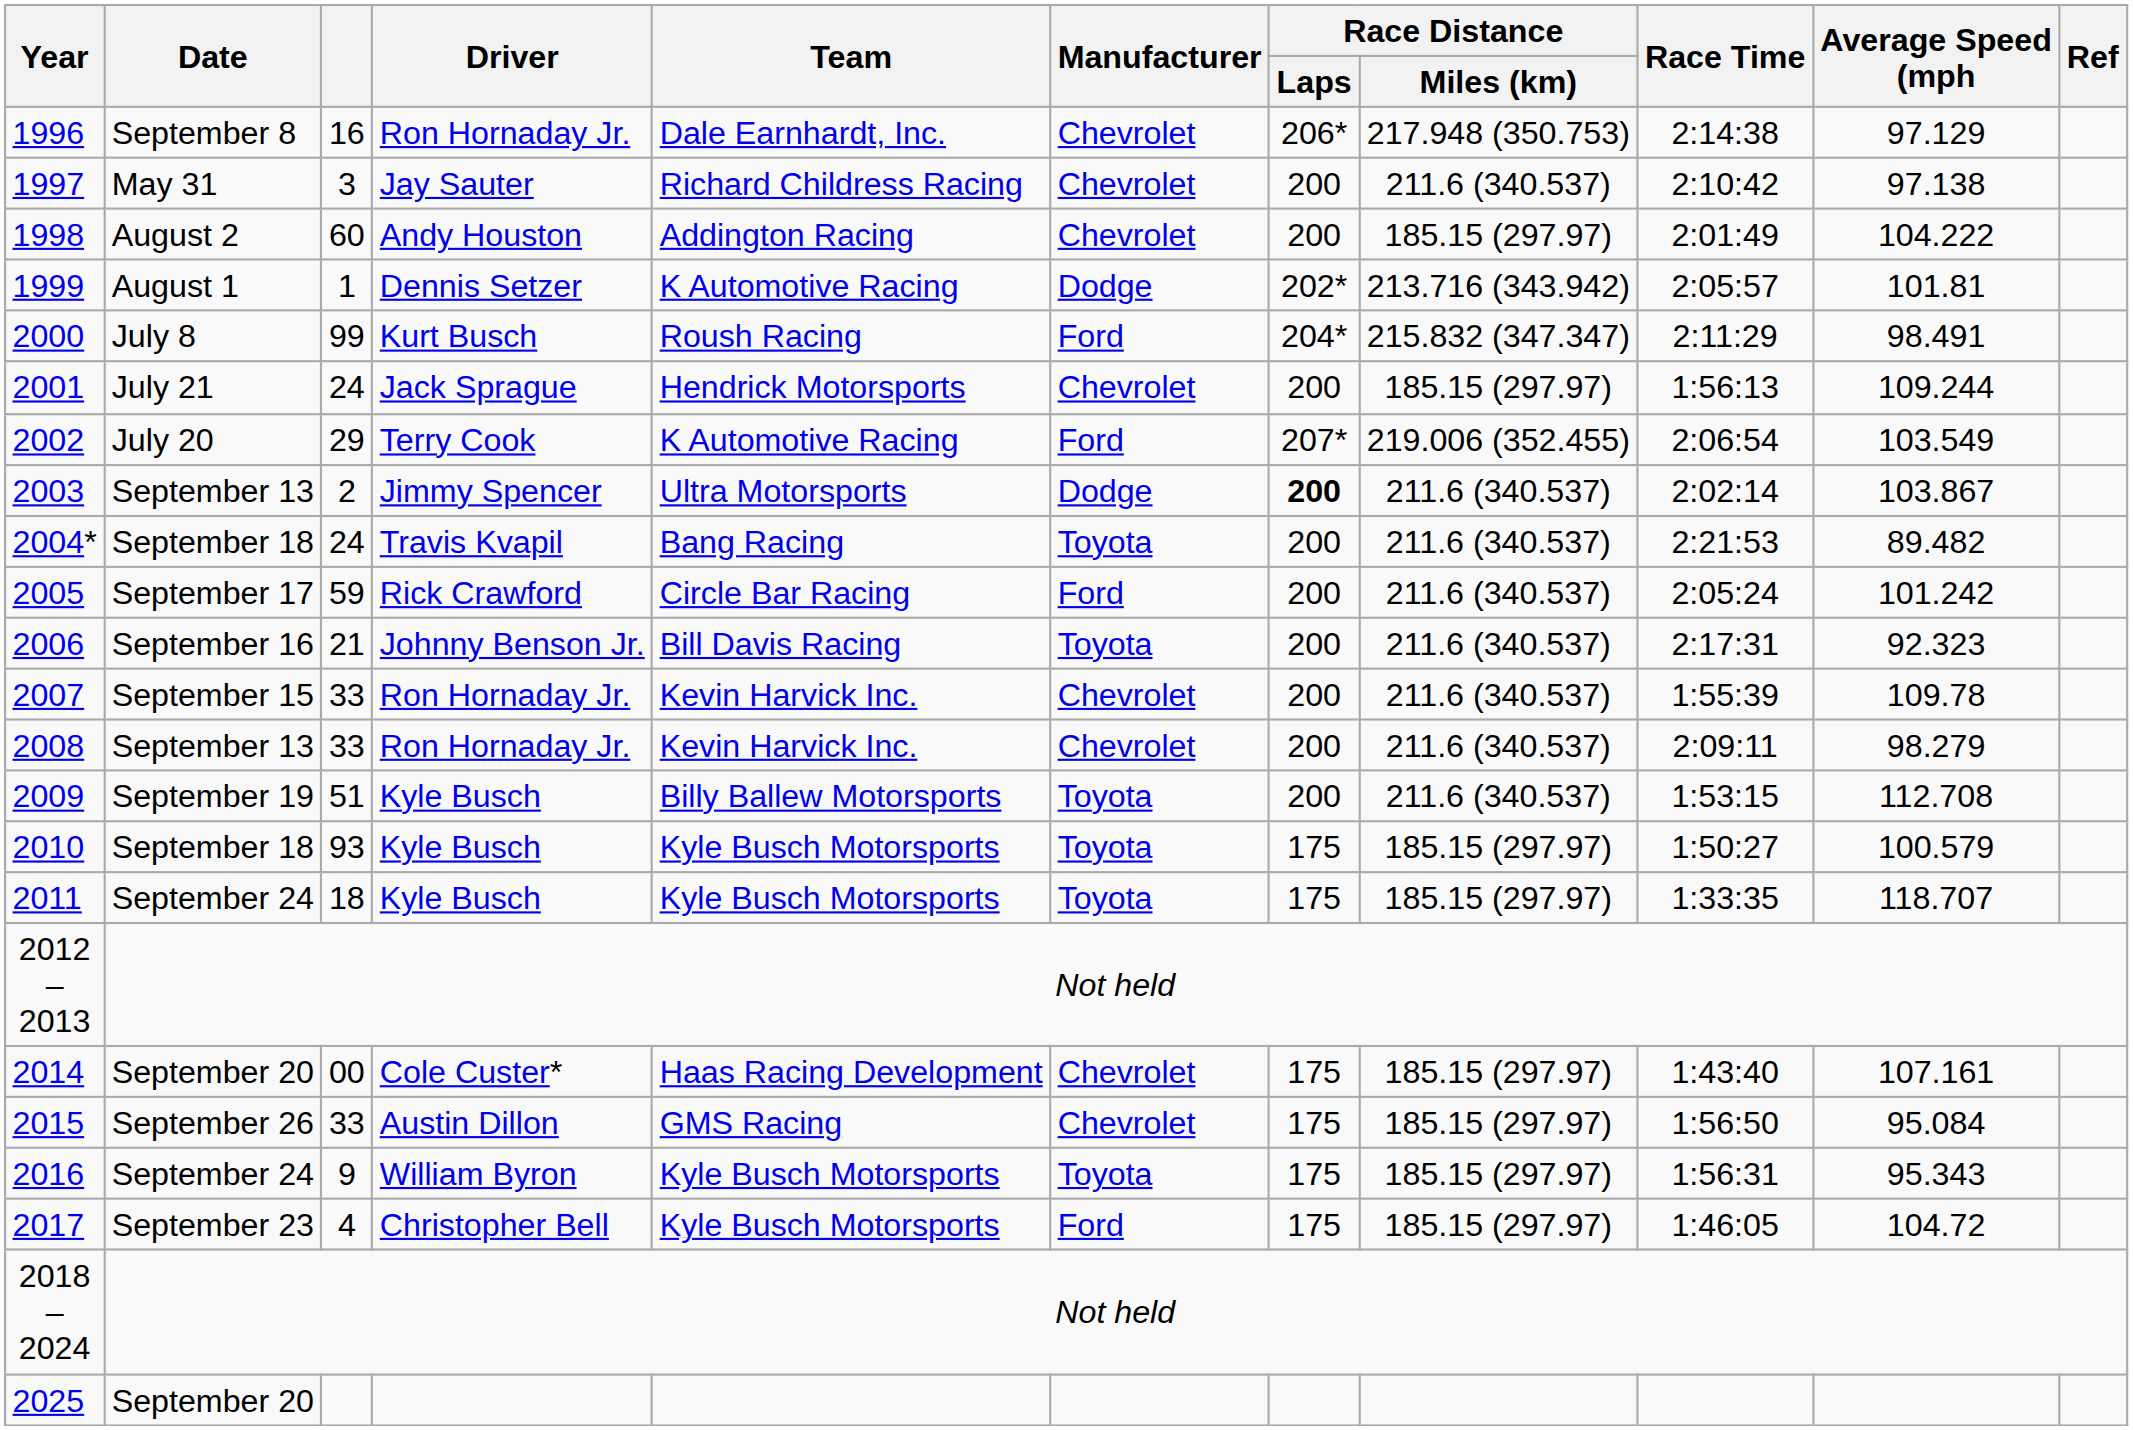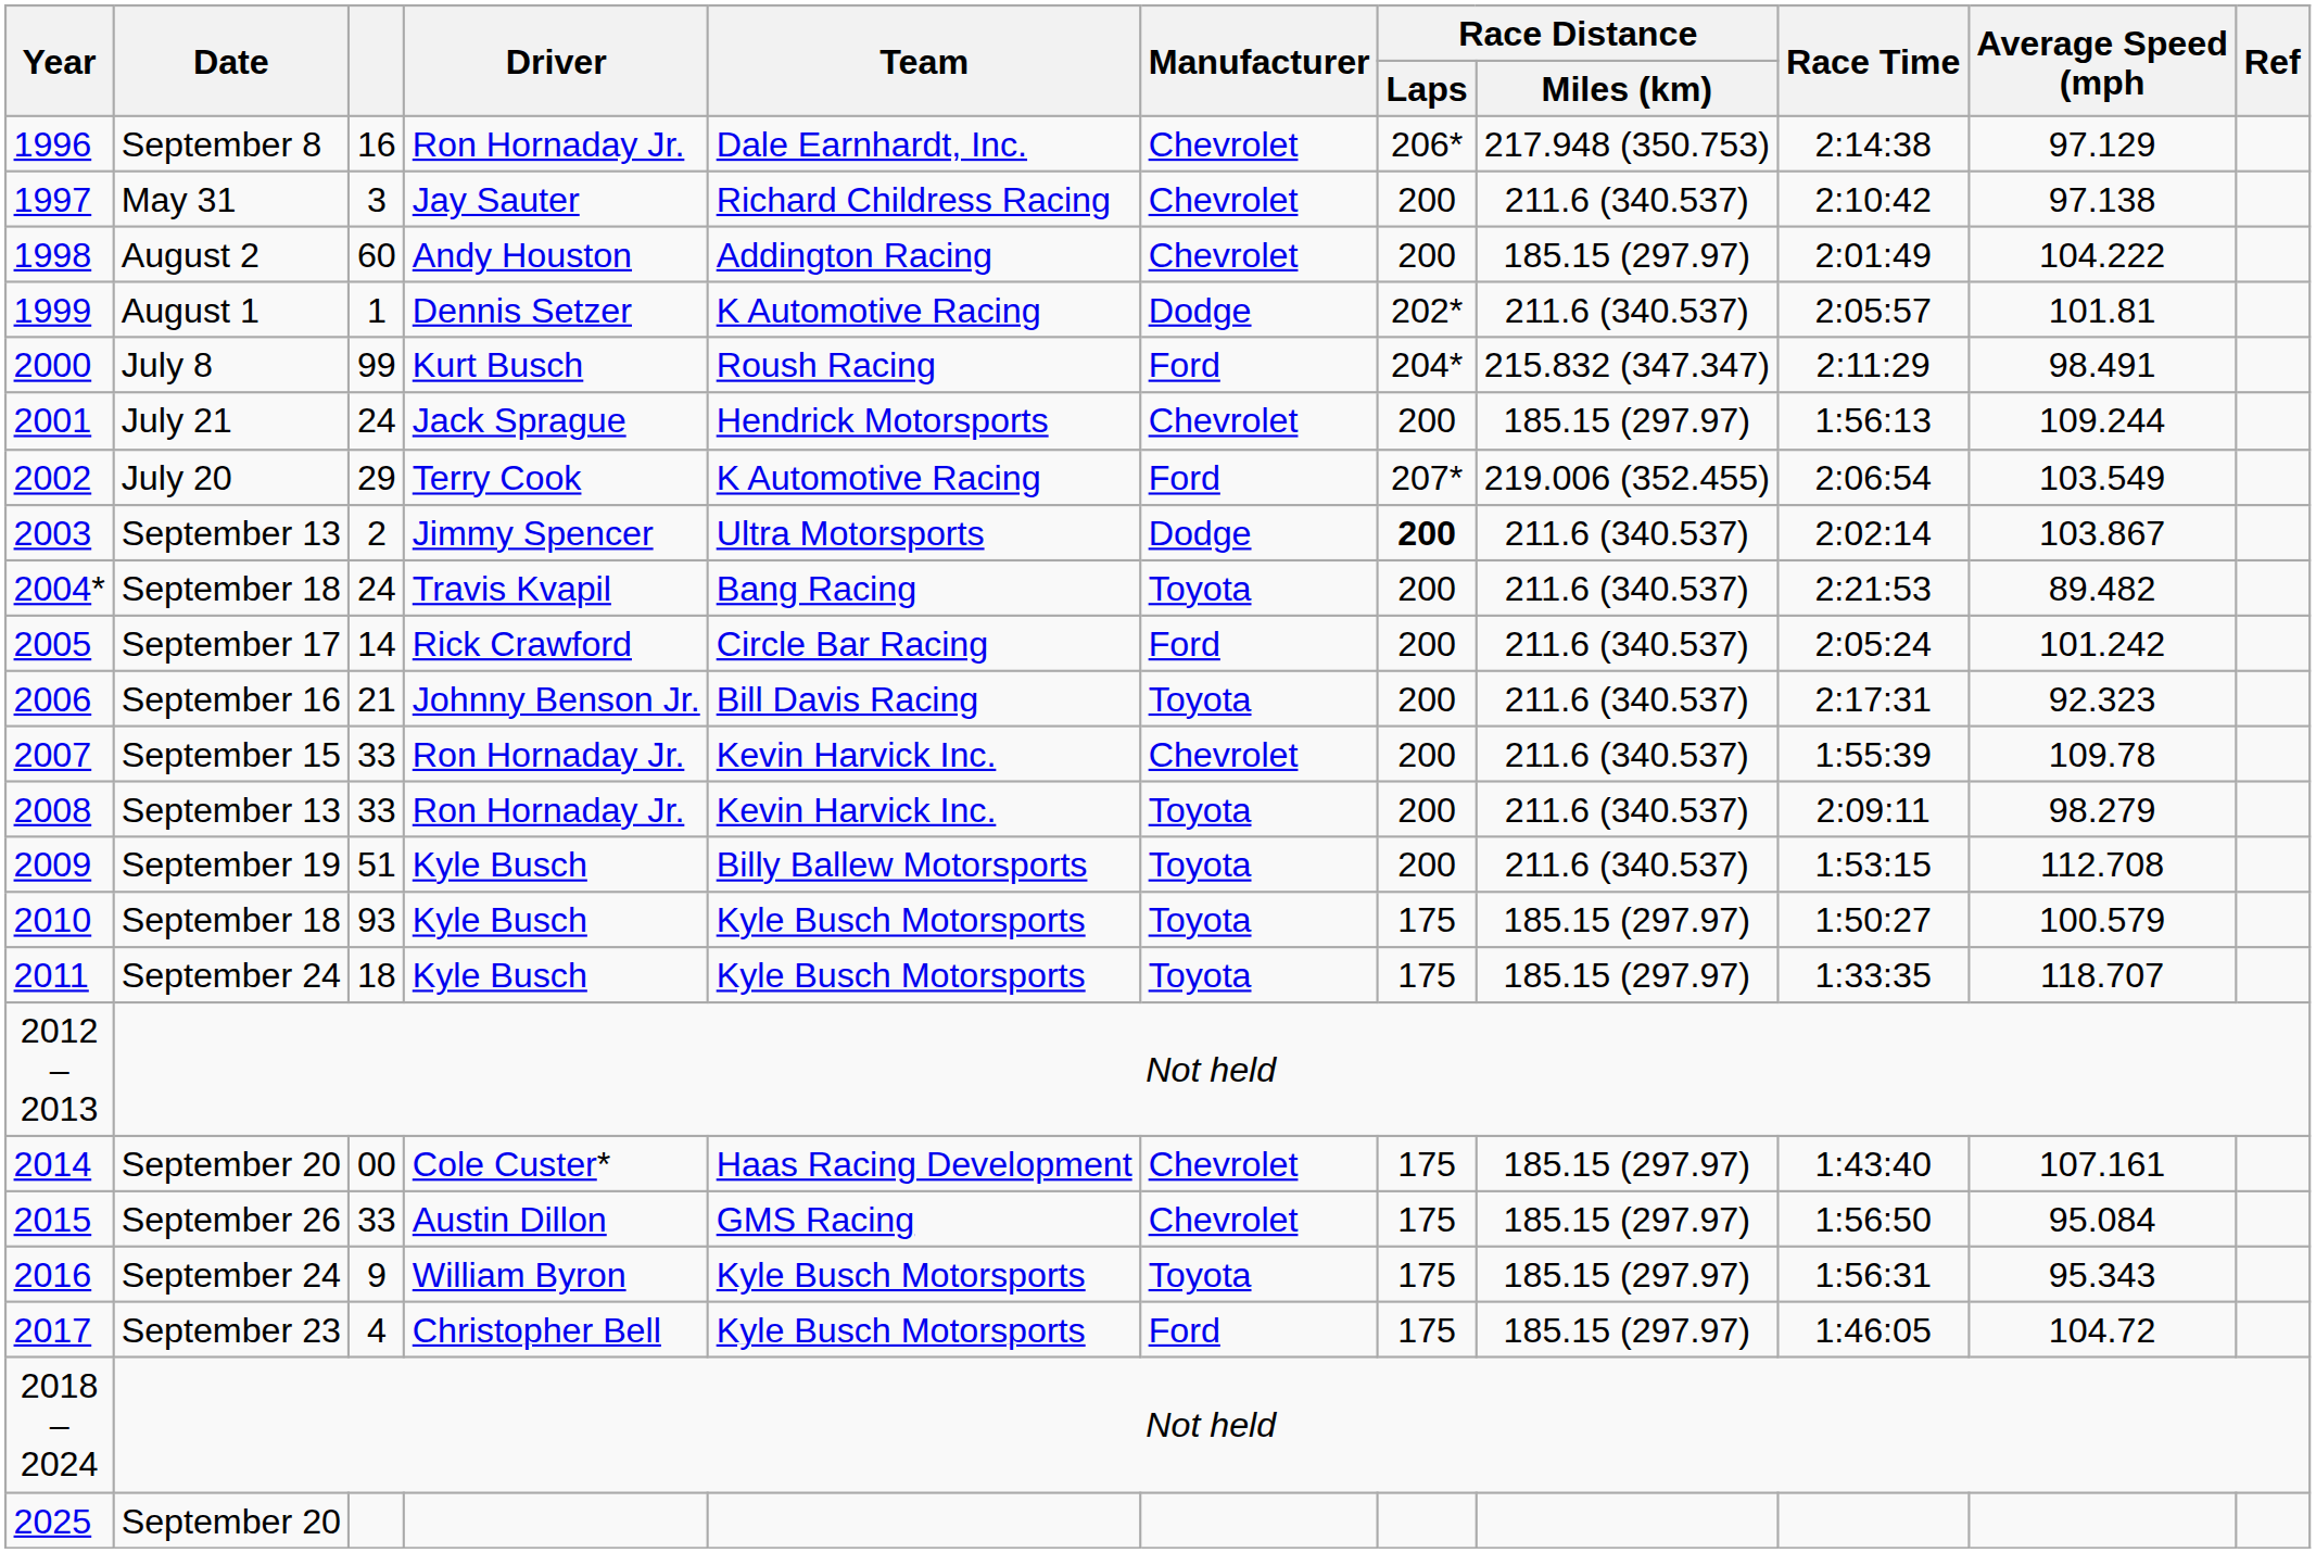1999 | Race Distance / Miles (km): 213.716 (343.942) -> 211.6 (340.537)
2005 | column 3: 59 -> 14
2008 | Manufacturer: Chevrolet -> Toyota
